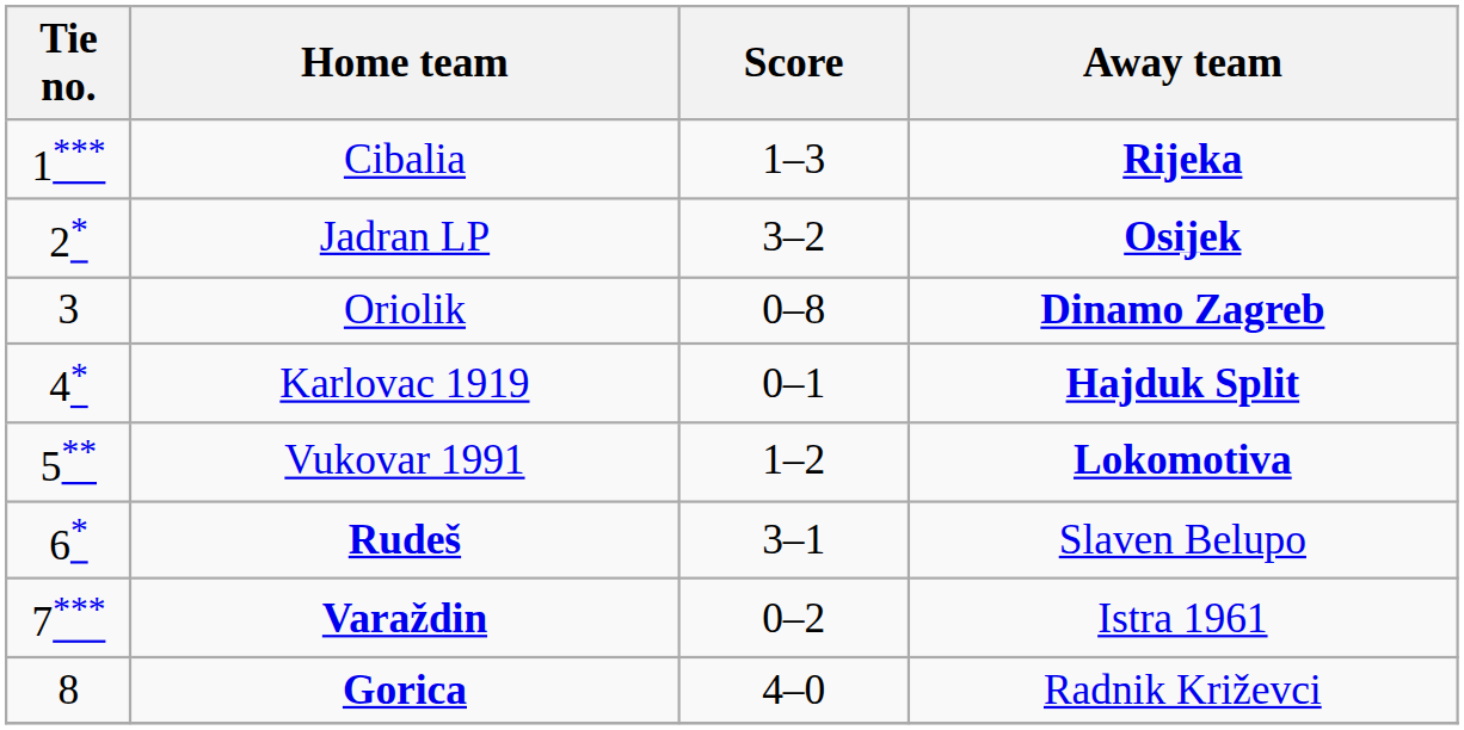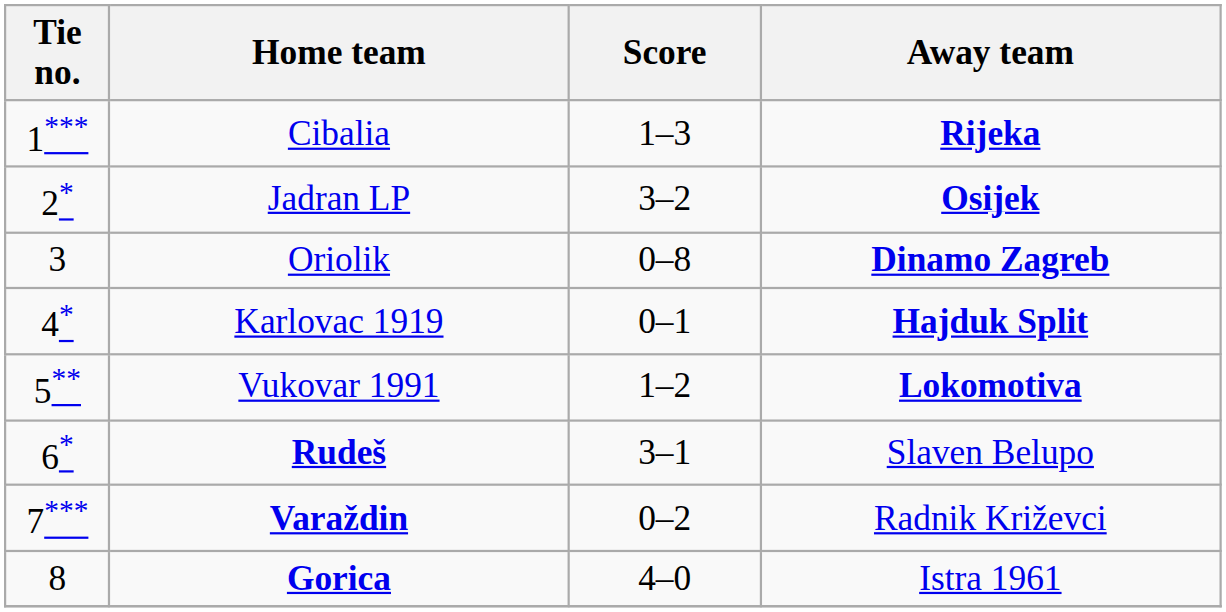Varaždin | Away team: Istra 1961 -> Radnik Križevci
Gorica | Away team: Radnik Križevci -> Istra 1961
